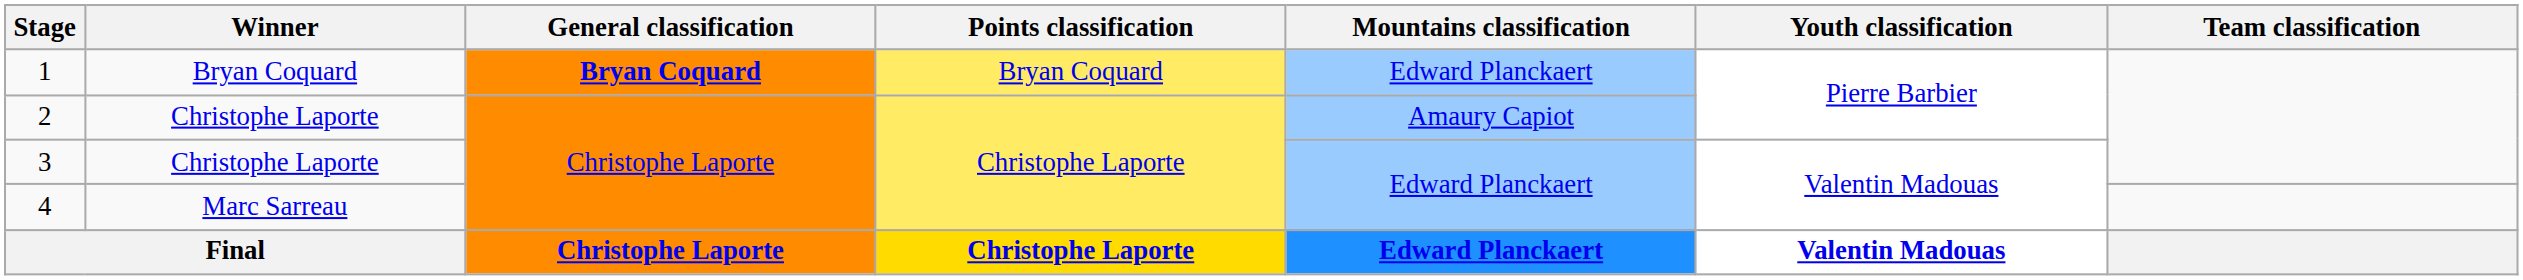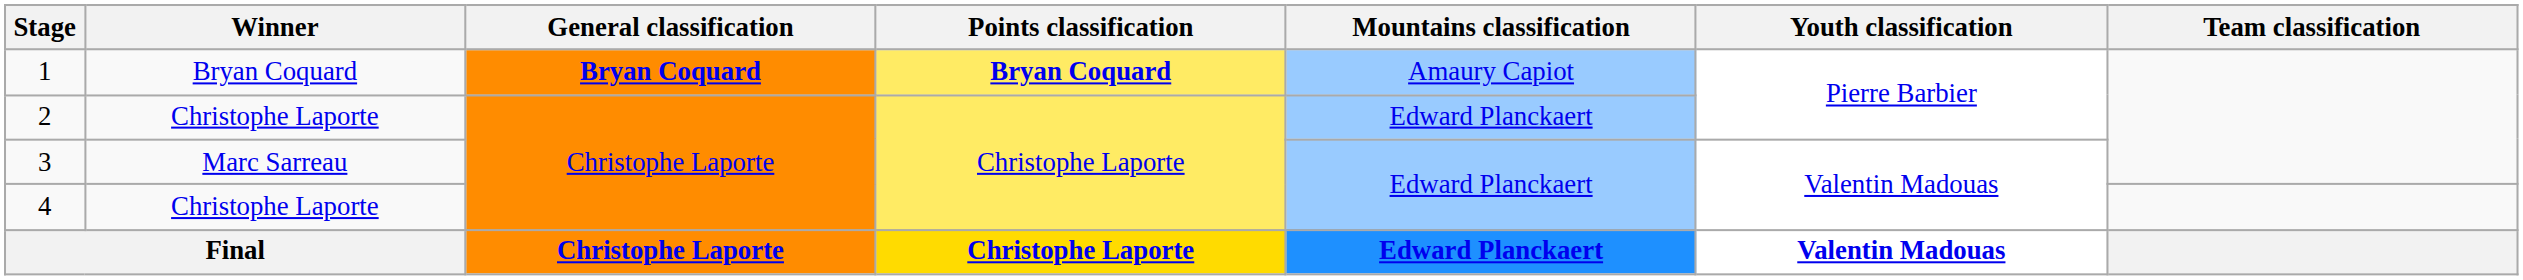1 | Points classification: normal -> bold
1 | Mountains classification: Edward Planckaert -> Amaury Capiot
2 | Mountains classification: Amaury Capiot -> Edward Planckaert
3 | Winner: Christophe Laporte -> Marc Sarreau
4 | Winner: Marc Sarreau -> Christophe Laporte
